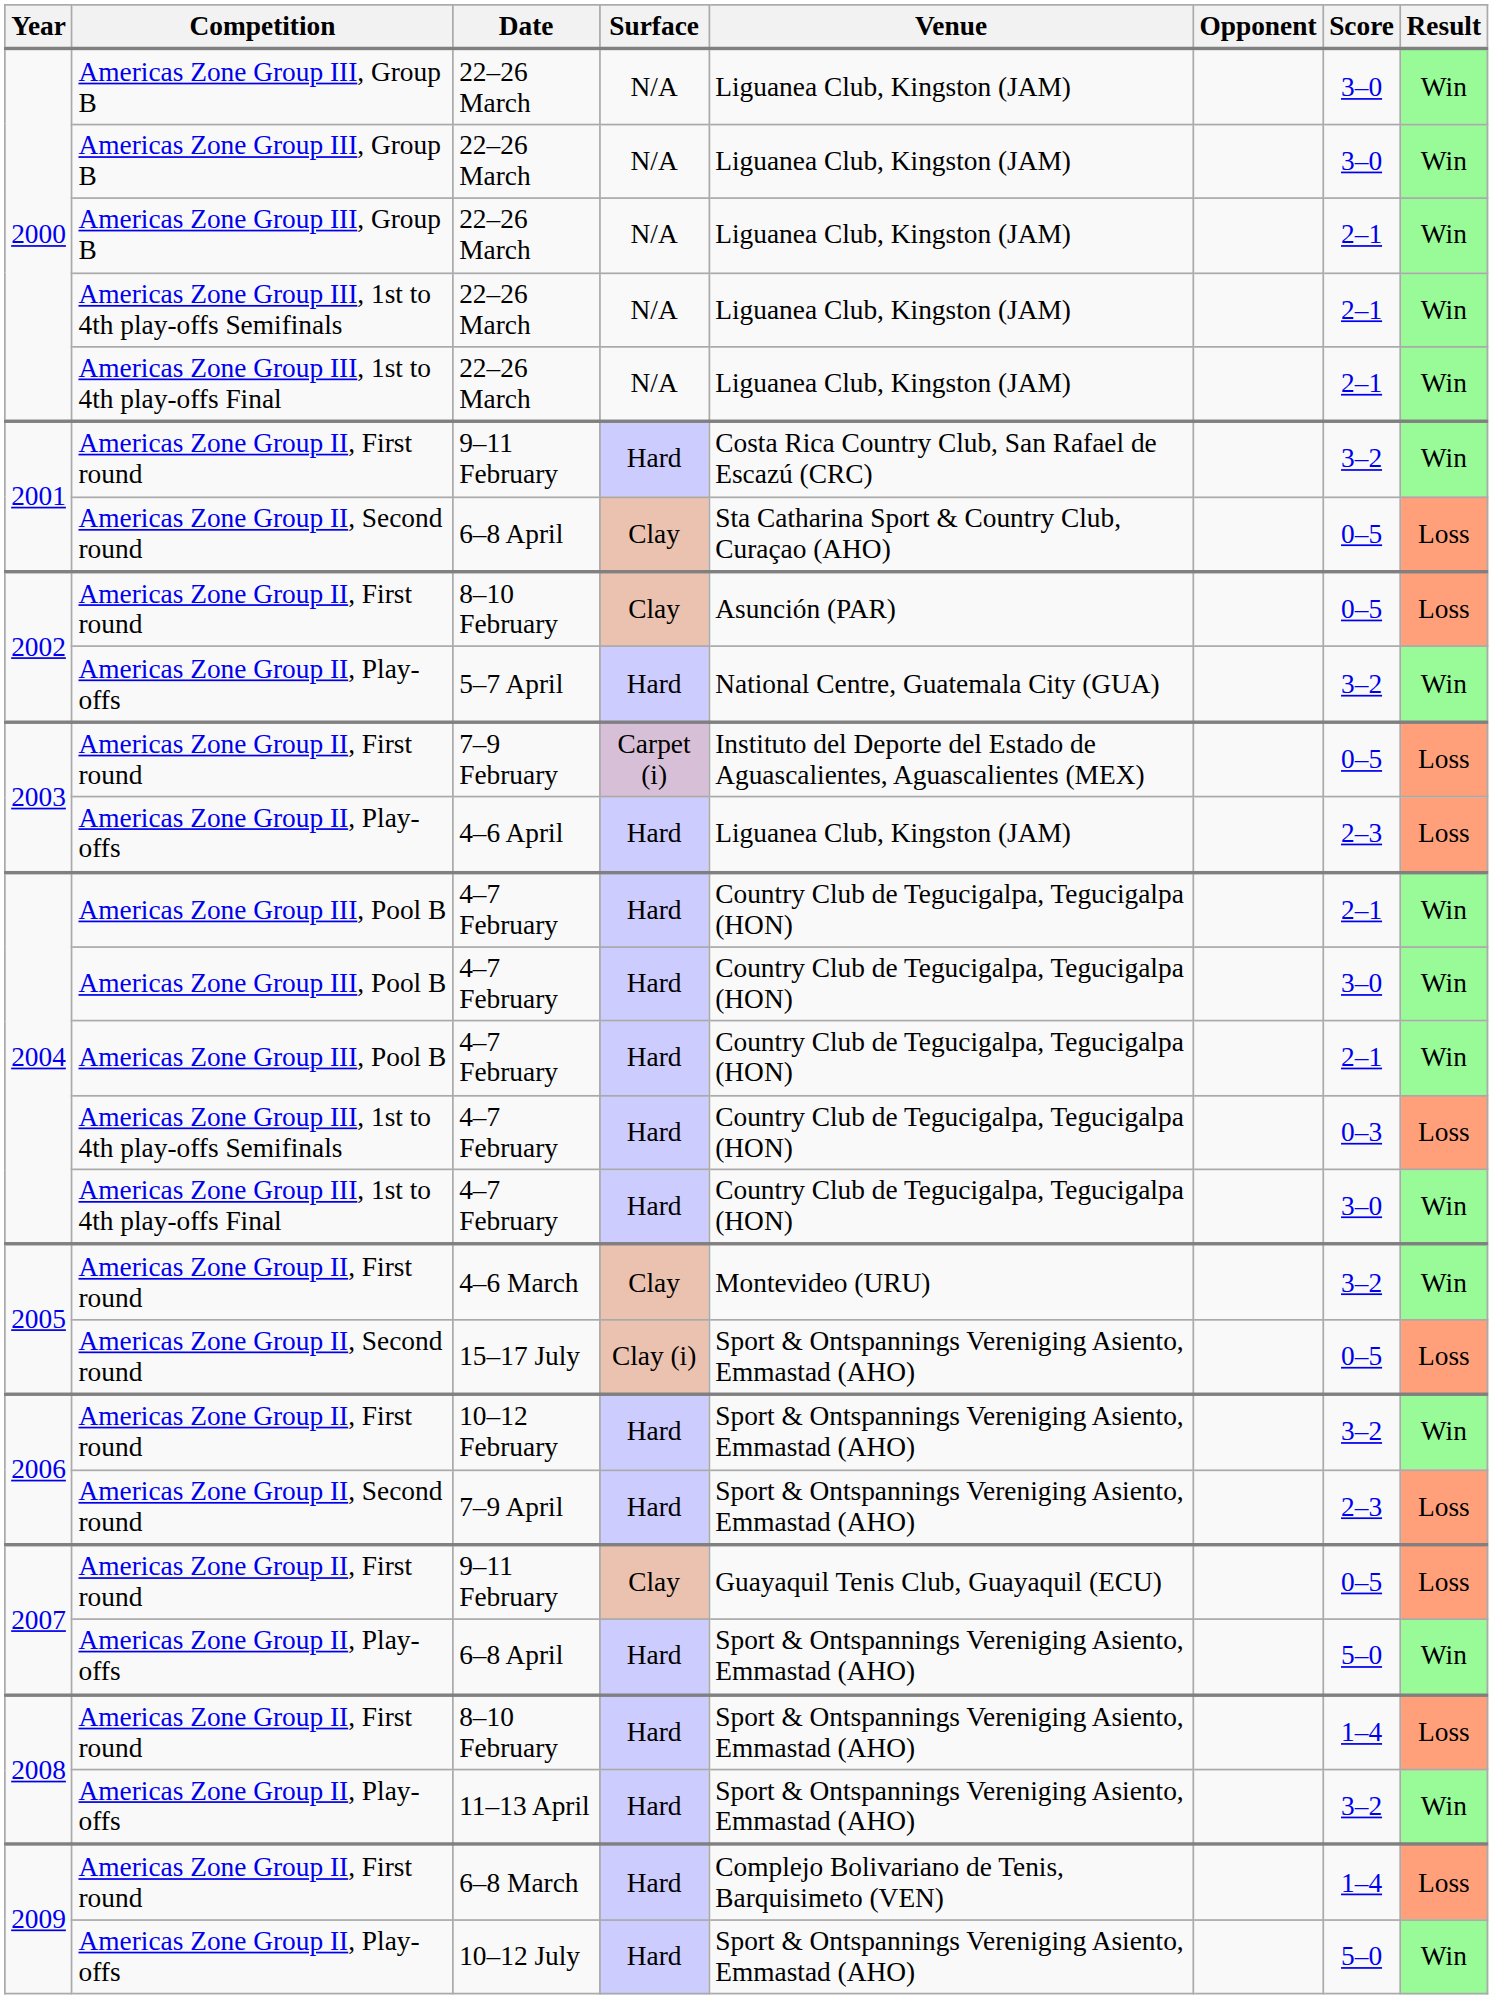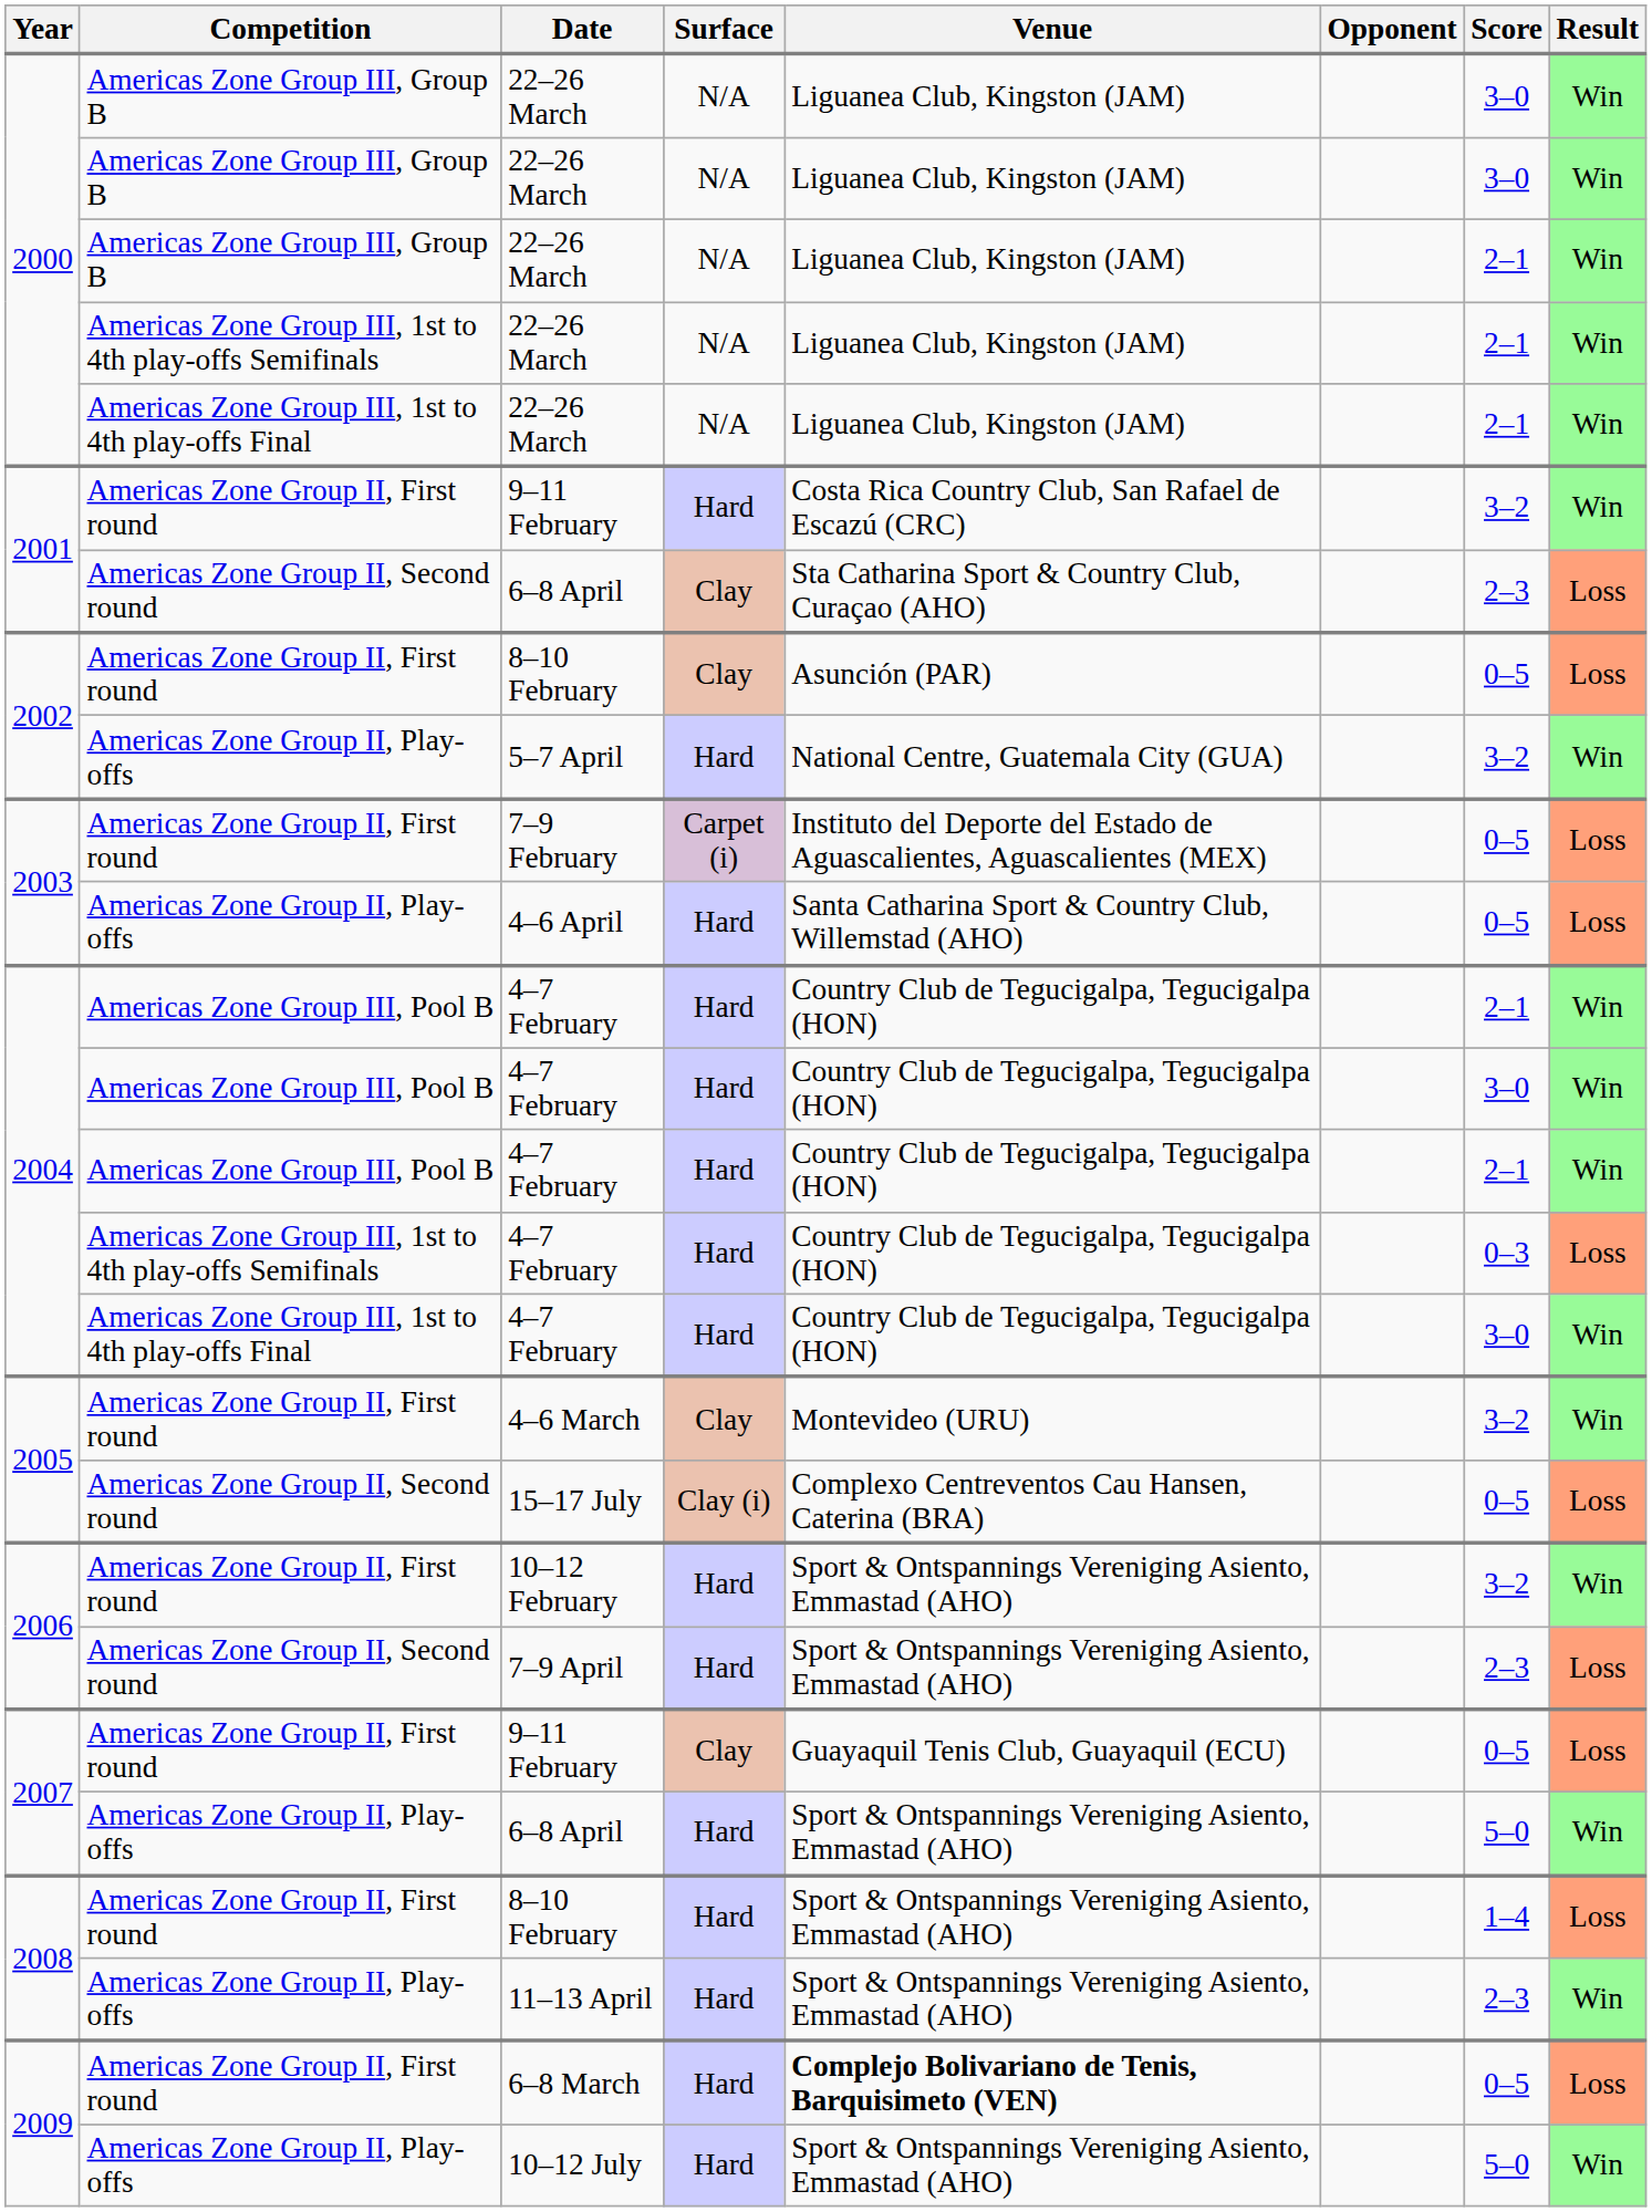Americas Zone Group II, Second round / 6–8 April | Score: 0–5 -> 2–3
4–6 April | Venue: Liguanea Club, Kingston (JAM) -> Santa Catharina Sport & Country Club, Willemstad (AHO)
4–6 April | Score: 2–3 -> 0–5
15–17 July | Venue: Sport & Ontspannings Vereniging Asiento, Emmastad (AHO) -> Complexo Centreventos Cau Hansen, Caterina (BRA)
11–13 April | Score: 3–2 -> 2–3
6–8 March | Venue: normal -> bold
6–8 March | Score: 1–4 -> 0–5
